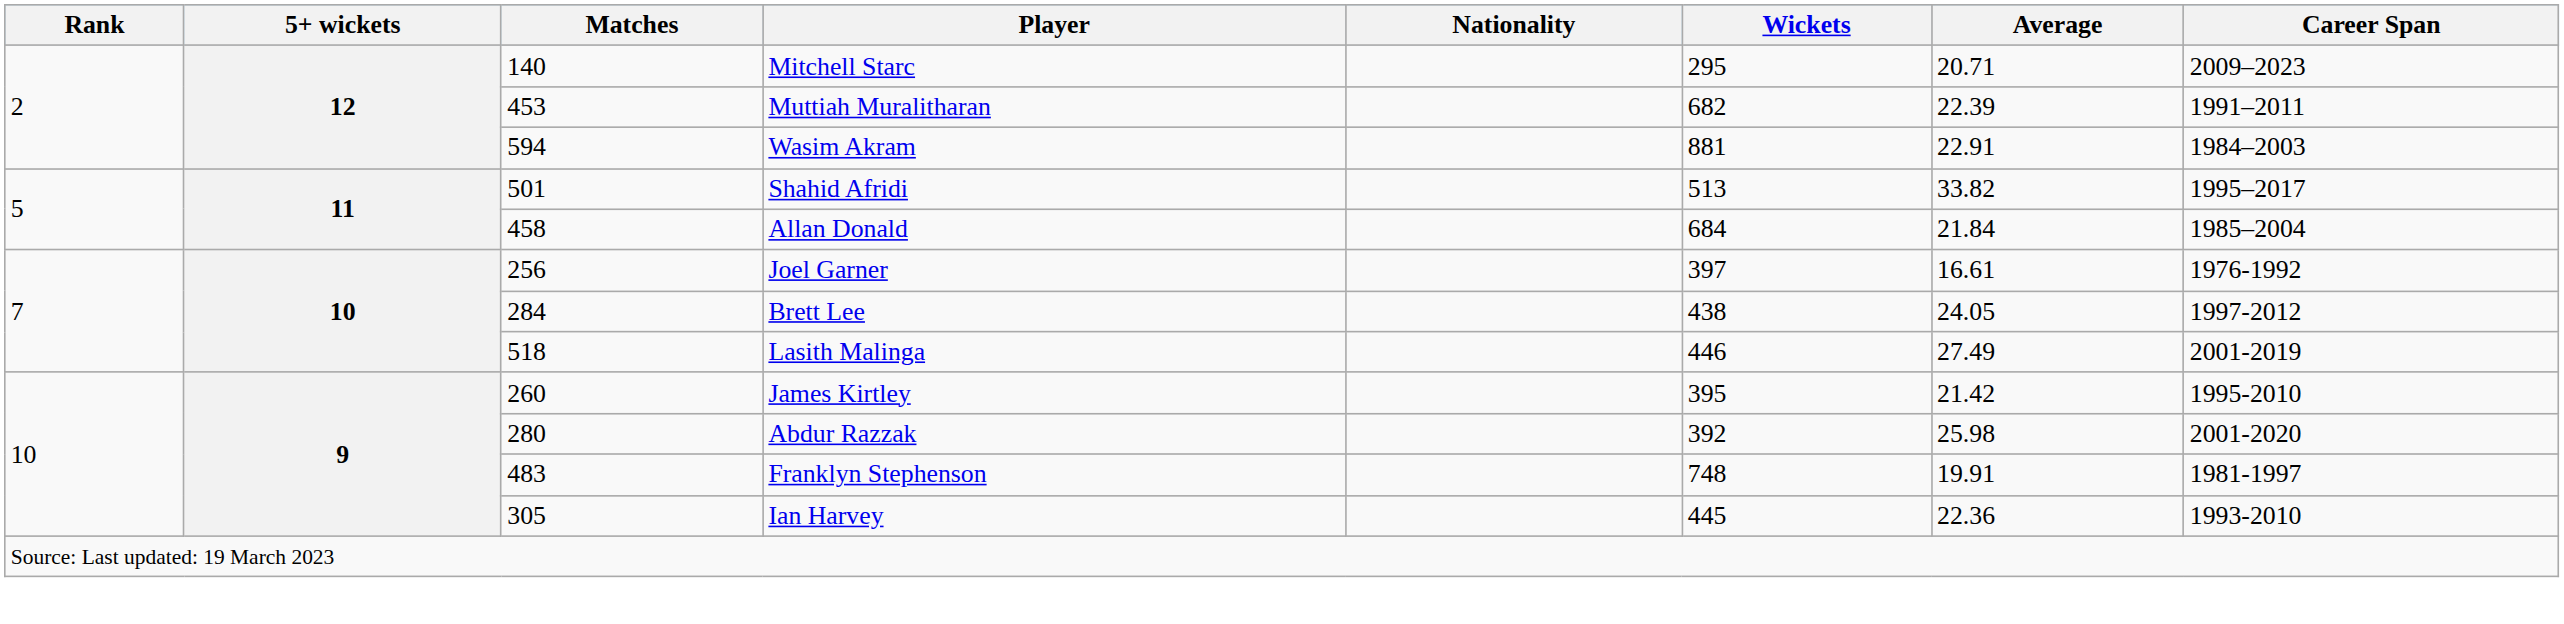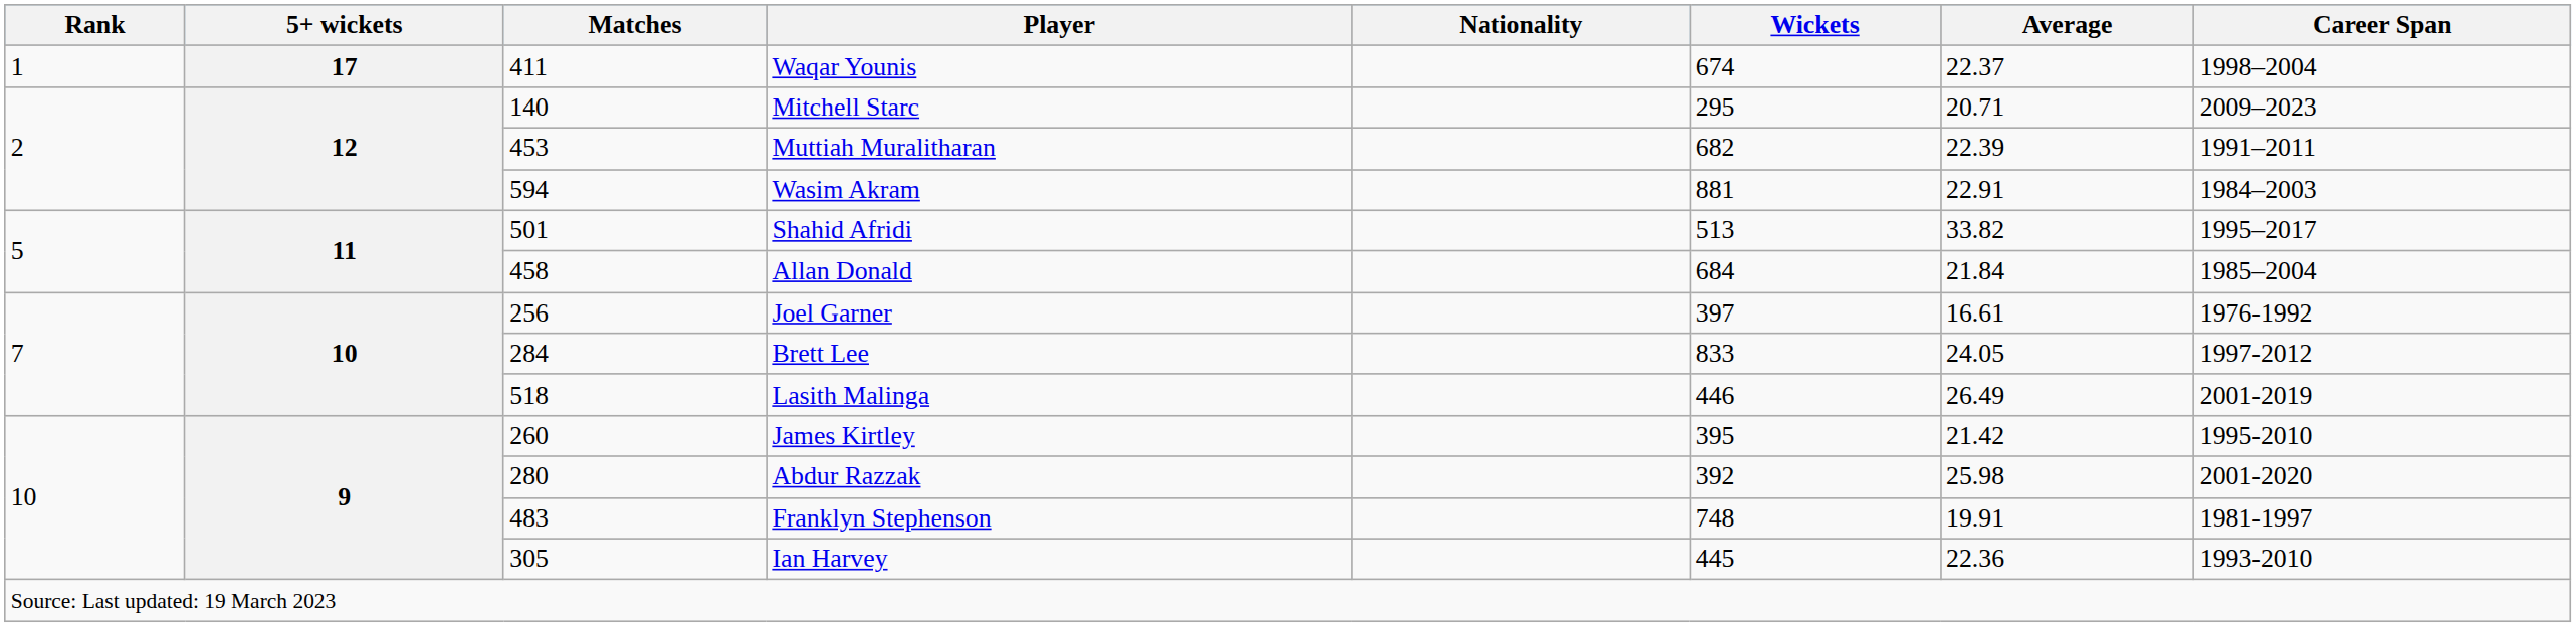+ row: 1 | 17 | 411 | Waqar Younis | 674 | 22.37 | 1998–2004
Brett Lee | Wickets: 438 -> 833
Lasith Malinga | Average: 27.49 -> 26.49
